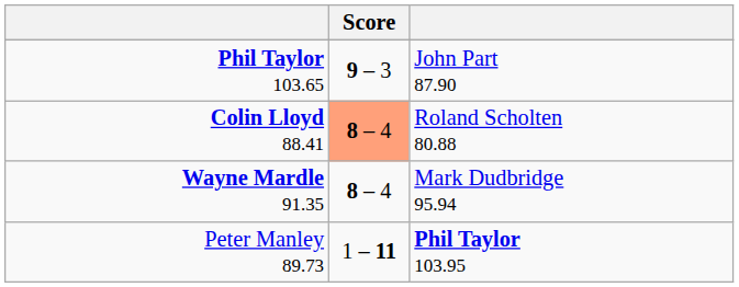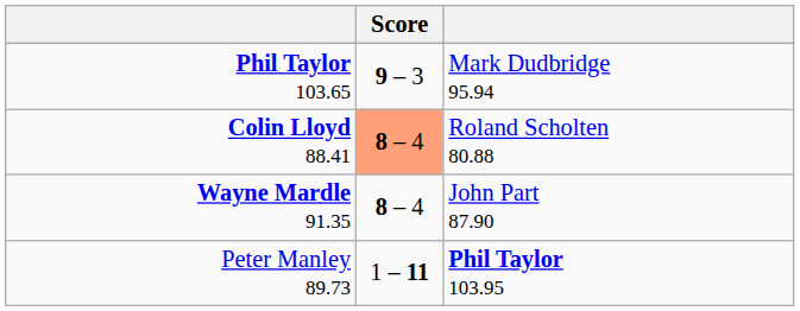Phil Taylor 103.65 | column 3: John Part 87.90 -> Mark Dudbridge 95.94
Wayne Mardle 91.35 | column 3: Mark Dudbridge 95.94 -> John Part 87.90
